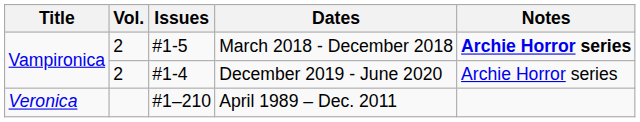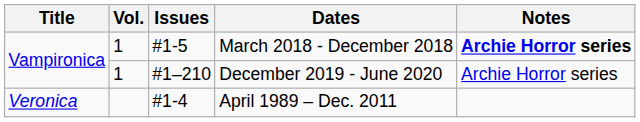March 2018 - December 2018 | Vol.: 2 -> 1
December 2019 - June 2020 | Vol.: 2 -> 1
December 2019 - June 2020 | Issues: #1-4 -> #1–210
April 1989 – Dec. 2011 | Issues: #1–210 -> #1-4
